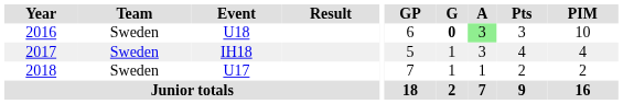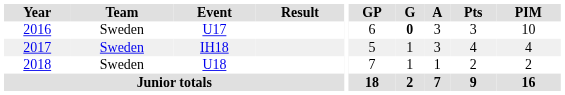2016 | Event: U18 -> U17
2016 | A: lightgreen background -> no background
2018 | Event: U17 -> U18
